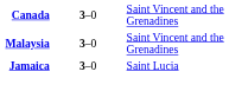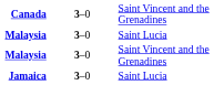+ row: Malaysia | 3–0 | Saint Lucia
